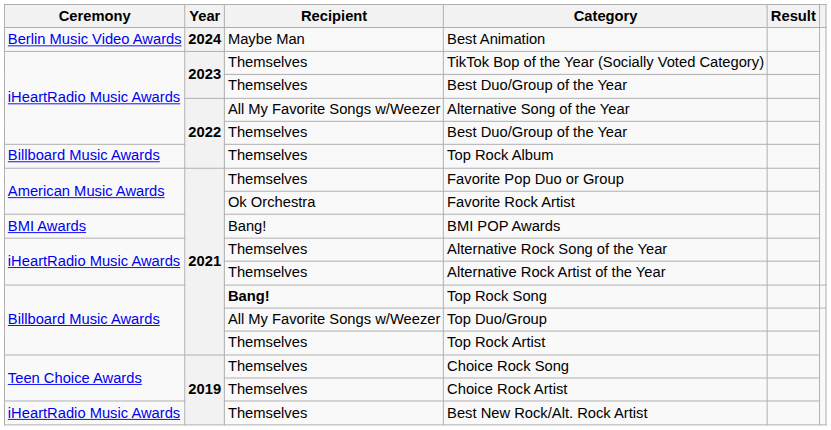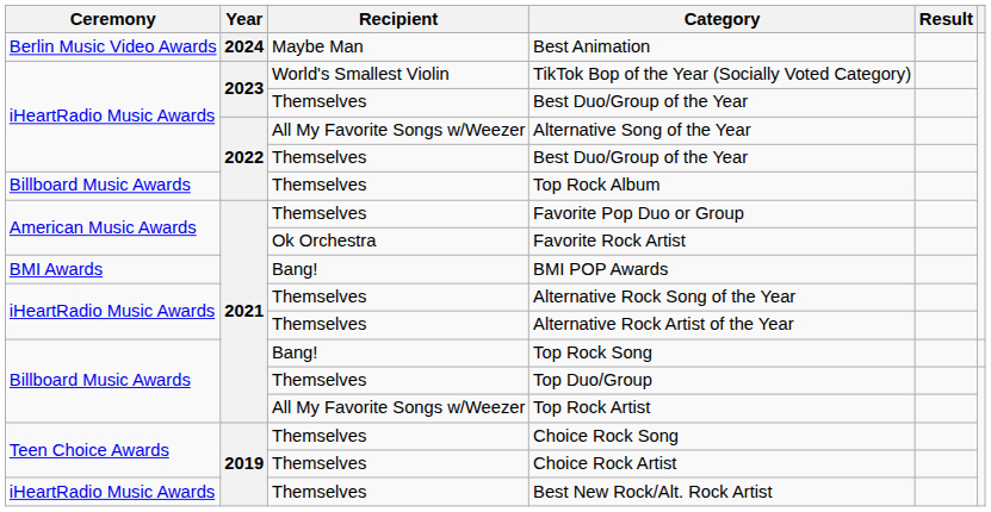TikTok Bop of the Year (Socially Voted Category) | Recipient: Themselves -> World's Smallest Violin
Top Rock Song | Recipient: bold -> normal
Top Duo/Group | Recipient: All My Favorite Songs w/Weezer -> Themselves
Top Rock Artist | Recipient: Themselves -> All My Favorite Songs w/Weezer
